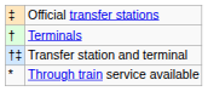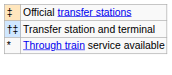- row: † | Terminals
